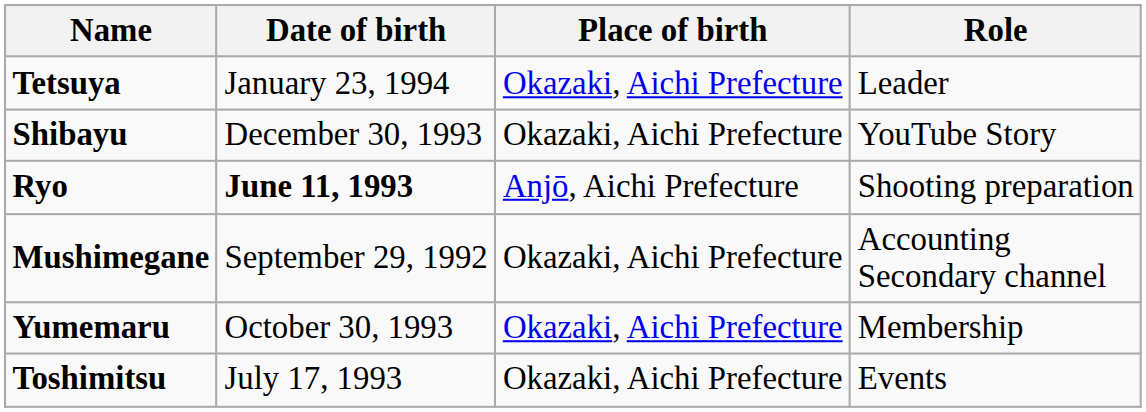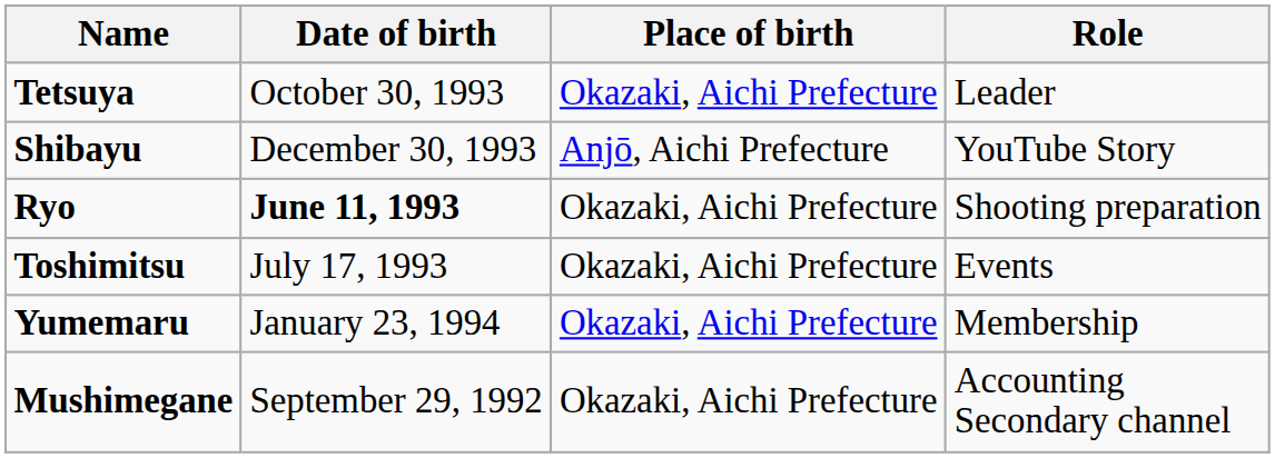Tetsuya | Date of birth: January 23, 1994 -> October 30, 1993
Shibayu | Place of birth: Okazaki, Aichi Prefecture -> Anjō, Aichi Prefecture
Ryo | Place of birth: Anjō, Aichi Prefecture -> Okazaki, Aichi Prefecture
rows swapped: Toshimitsu <-> Mushimegane
Yumemaru | Date of birth: October 30, 1993 -> January 23, 1994
